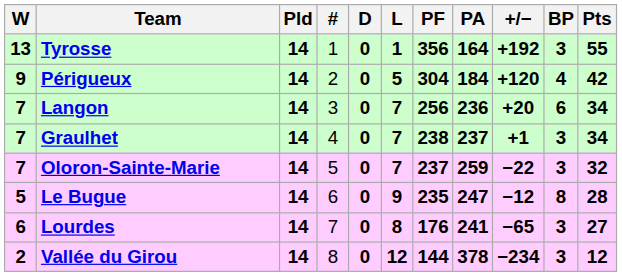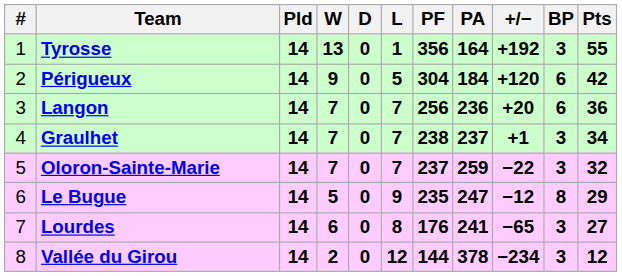columns swapped: # <-> W
Périgueux | BP: 4 -> 6
Langon | Pts: 34 -> 36
Le Bugue | Pts: 28 -> 29
